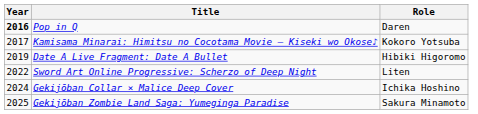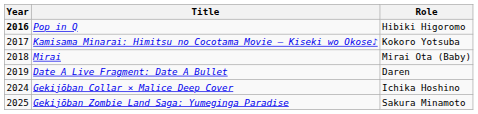Pop in Q | Role: Daren -> Hibiki Higoromo
+ row: 2018 | Mirai | Mirai Ota (Baby)
Date A Live Fragment: Date A Bullet | Role: Hibiki Higoromo -> Daren
- row: 2022 | Sword Art Online Progressive: Scherzo of Deep Night | Liten
